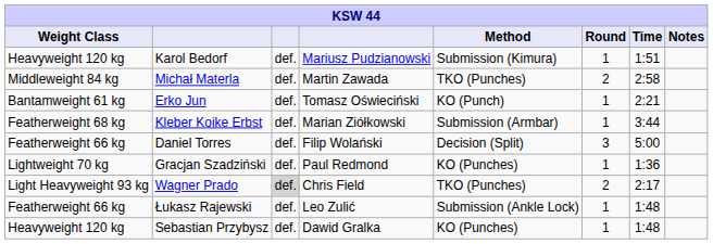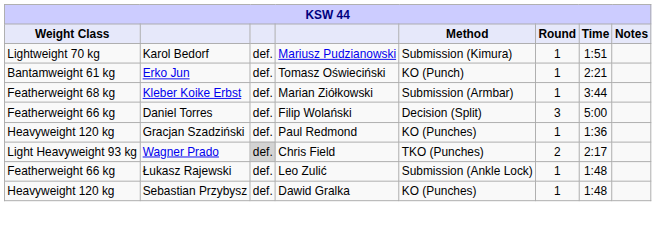Karol Bedorf | Weight Class: Heavyweight 120 kg -> Lightweight 70 kg
- row: Middleweight 84 kg | Michał Materla | def. | Martin Zawada | TKO (Punches) | 2 | 2:58
Gracjan Szadziński | Weight Class: Lightweight 70 kg -> Heavyweight 120 kg
